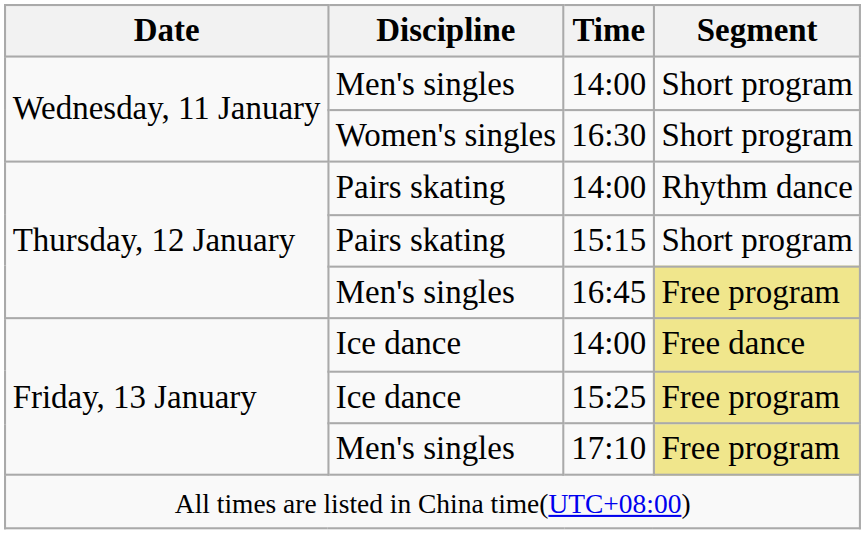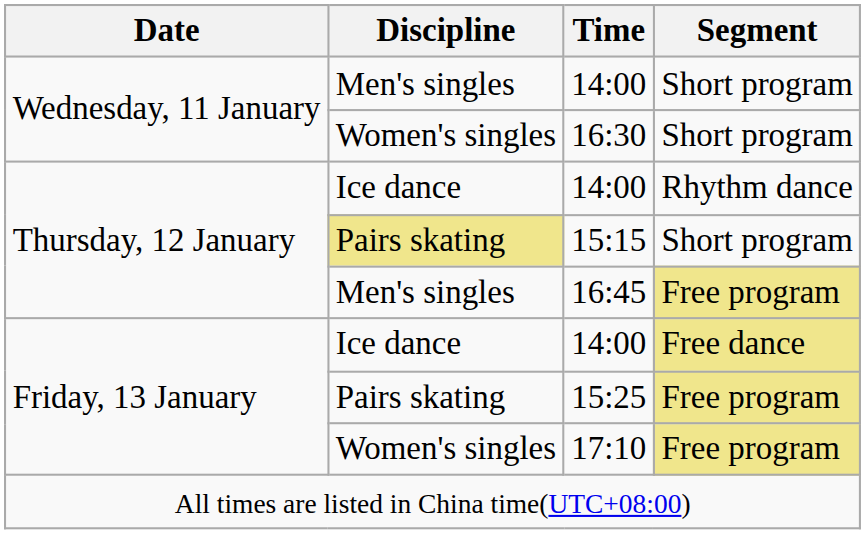14:00 / Rhythm dance | Discipline: Pairs skating -> Ice dance
15:15 | Discipline: no background -> khaki background
15:25 | Discipline: Ice dance -> Pairs skating
17:10 | Discipline: Men's singles -> Women's singles
